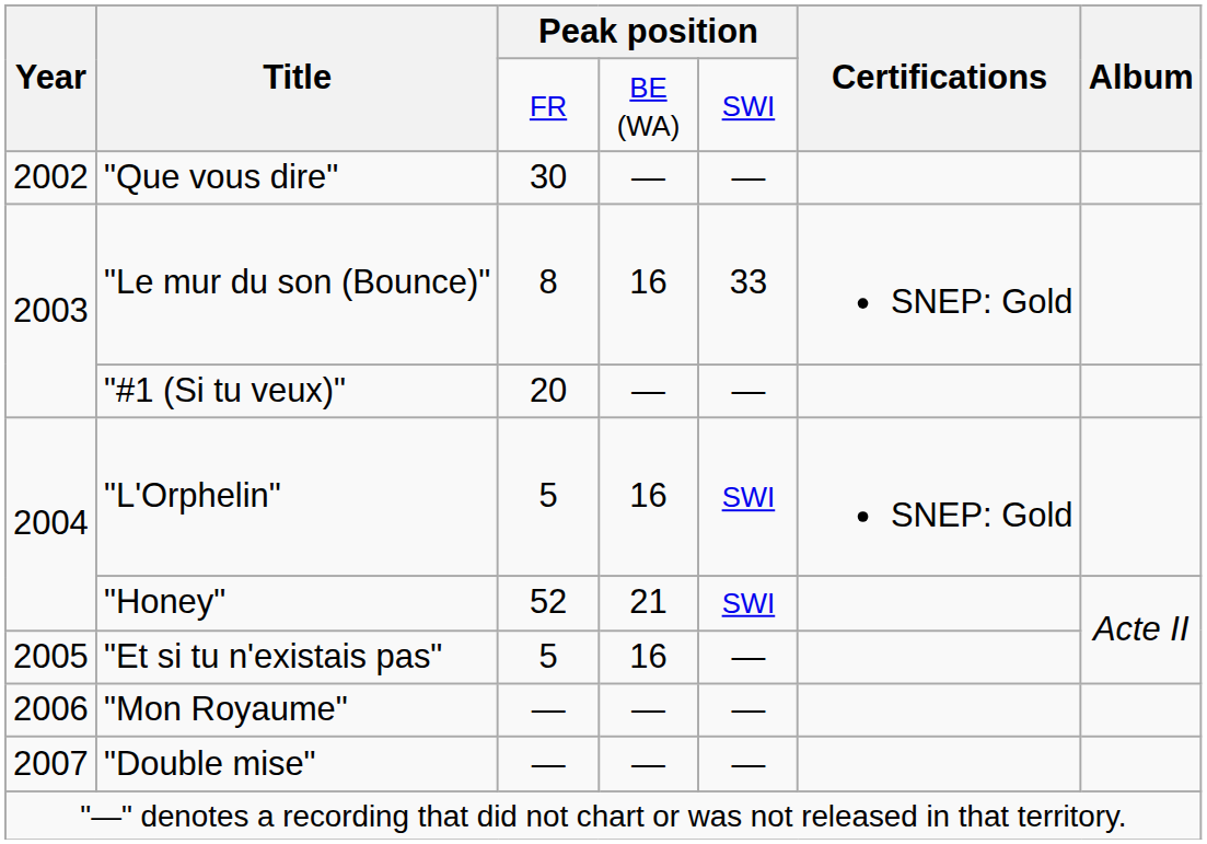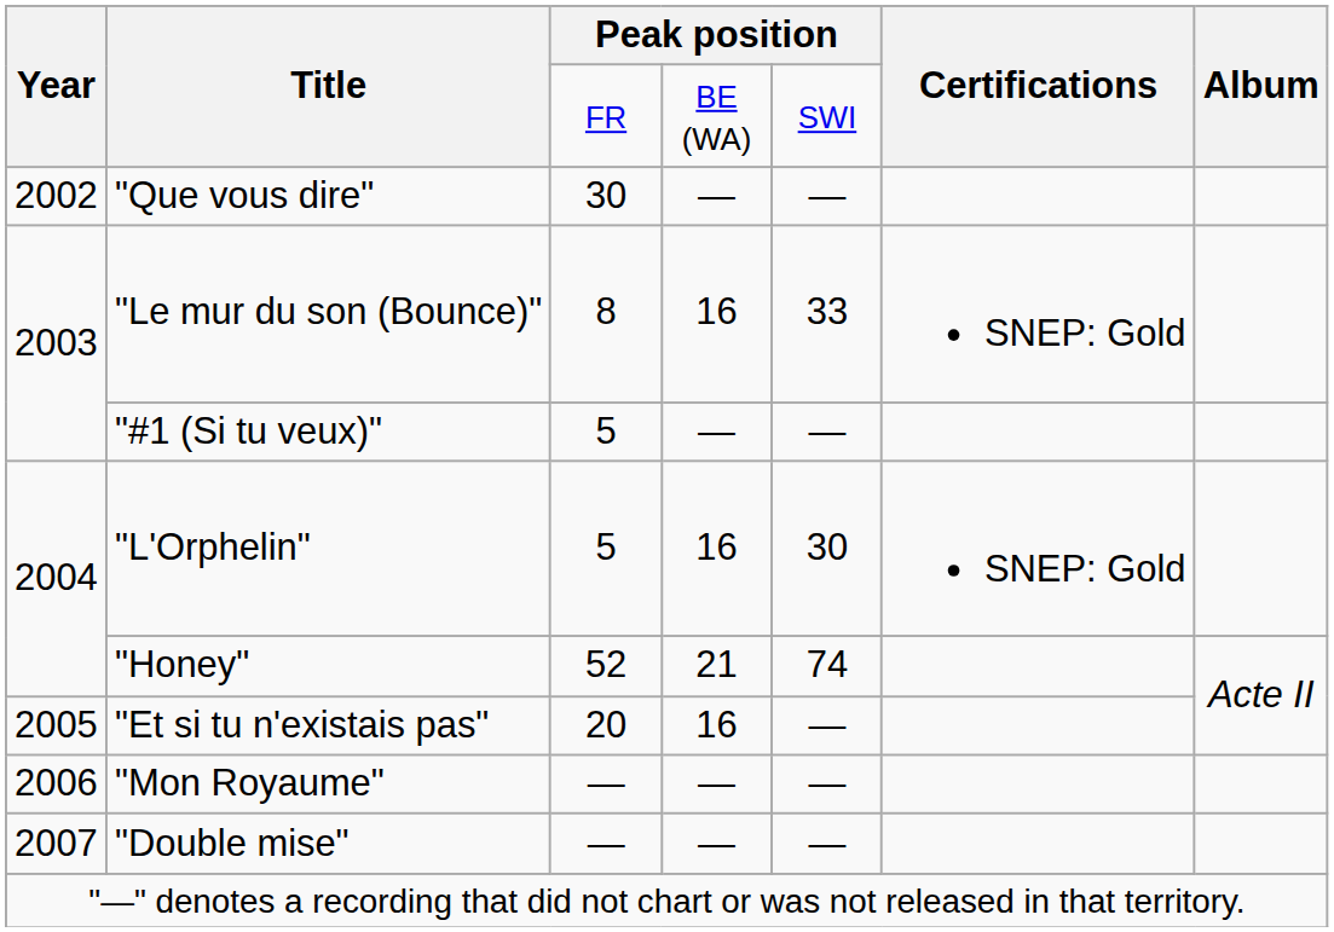"#1 (Si tu veux)" | column 3: 20 -> 5
"L'Orphelin" | column 5: SWI -> 30
"Honey" | column 5: SWI -> 74
"Et si tu n'existais pas" | column 3: 5 -> 20
